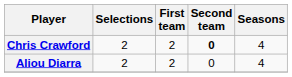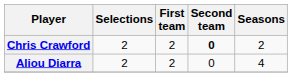Chris Crawford | Seasons: 4 -> 2
